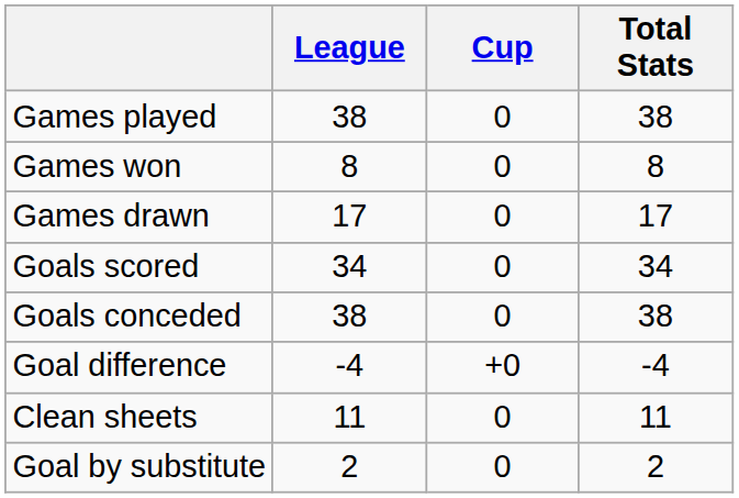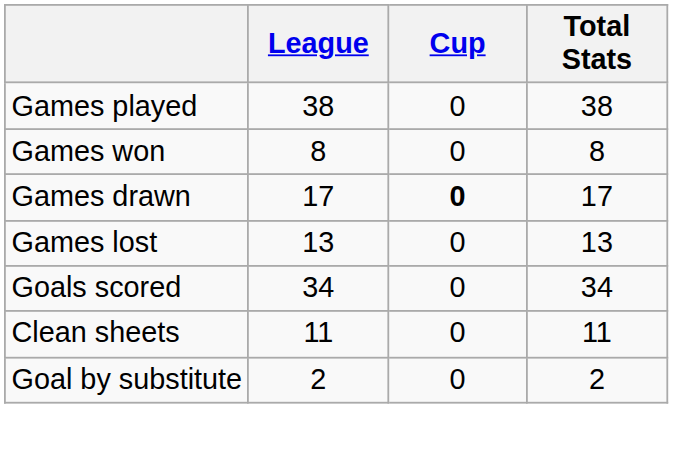Games drawn | Cup: normal -> bold
+ row: Games lost | 13 | 0 | 13
- row: Goals conceded | 38 | 0 | 38
- row: Goal difference | -4 | +0 | -4
